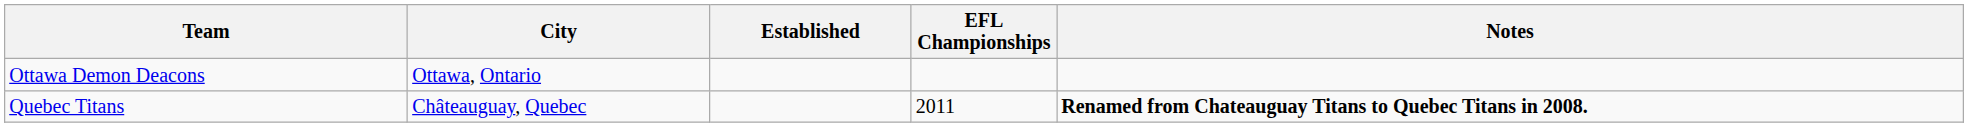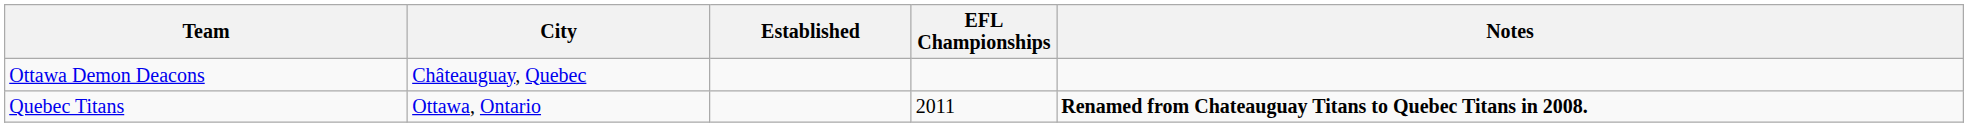Ottawa Demon Deacons | City: Ottawa, Ontario -> Châteauguay, Quebec
Quebec Titans | City: Châteauguay, Quebec -> Ottawa, Ontario
